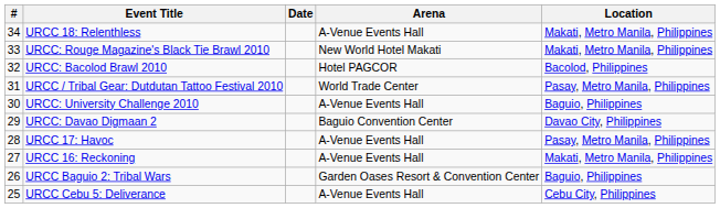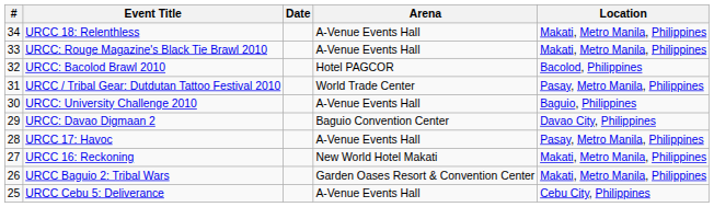URCC: Rouge Magazine's Black Tie Brawl 2010 | Arena: New World Hotel Makati -> A-Venue Events Hall
URCC 16: Reckoning | Arena: A-Venue Events Hall -> New World Hotel Makati
URCC Baguio 2: Tribal Wars | Location: Baguio, Philippines -> Makati, Metro Manila, Philippines
